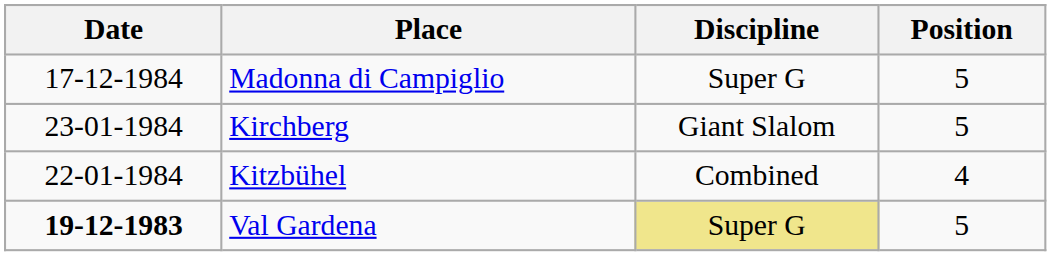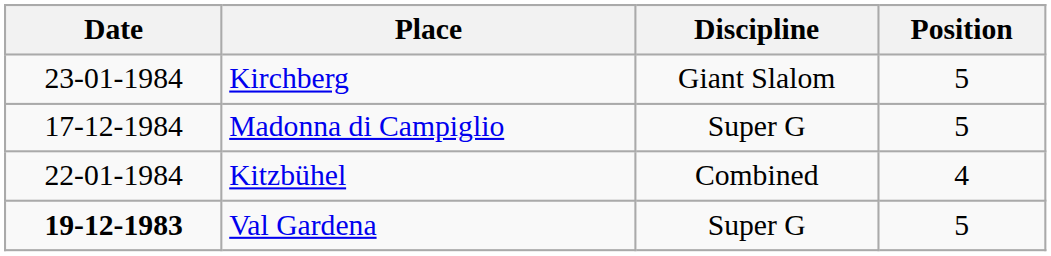rows swapped: Madonna di Campiglio <-> Kirchberg
Val Gardena | Discipline: khaki background -> no background
